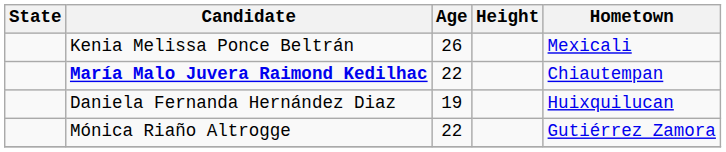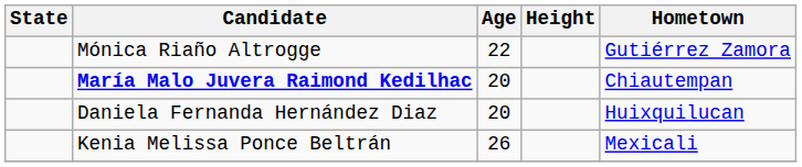rows swapped: Kenia Melissa Ponce Beltrán <-> Mónica Riaño Altrogge
María Malo Juvera Raimond Kedilhac | Age: 22 -> 20
Daniela Fernanda Hernández Diaz | Age: 19 -> 20
